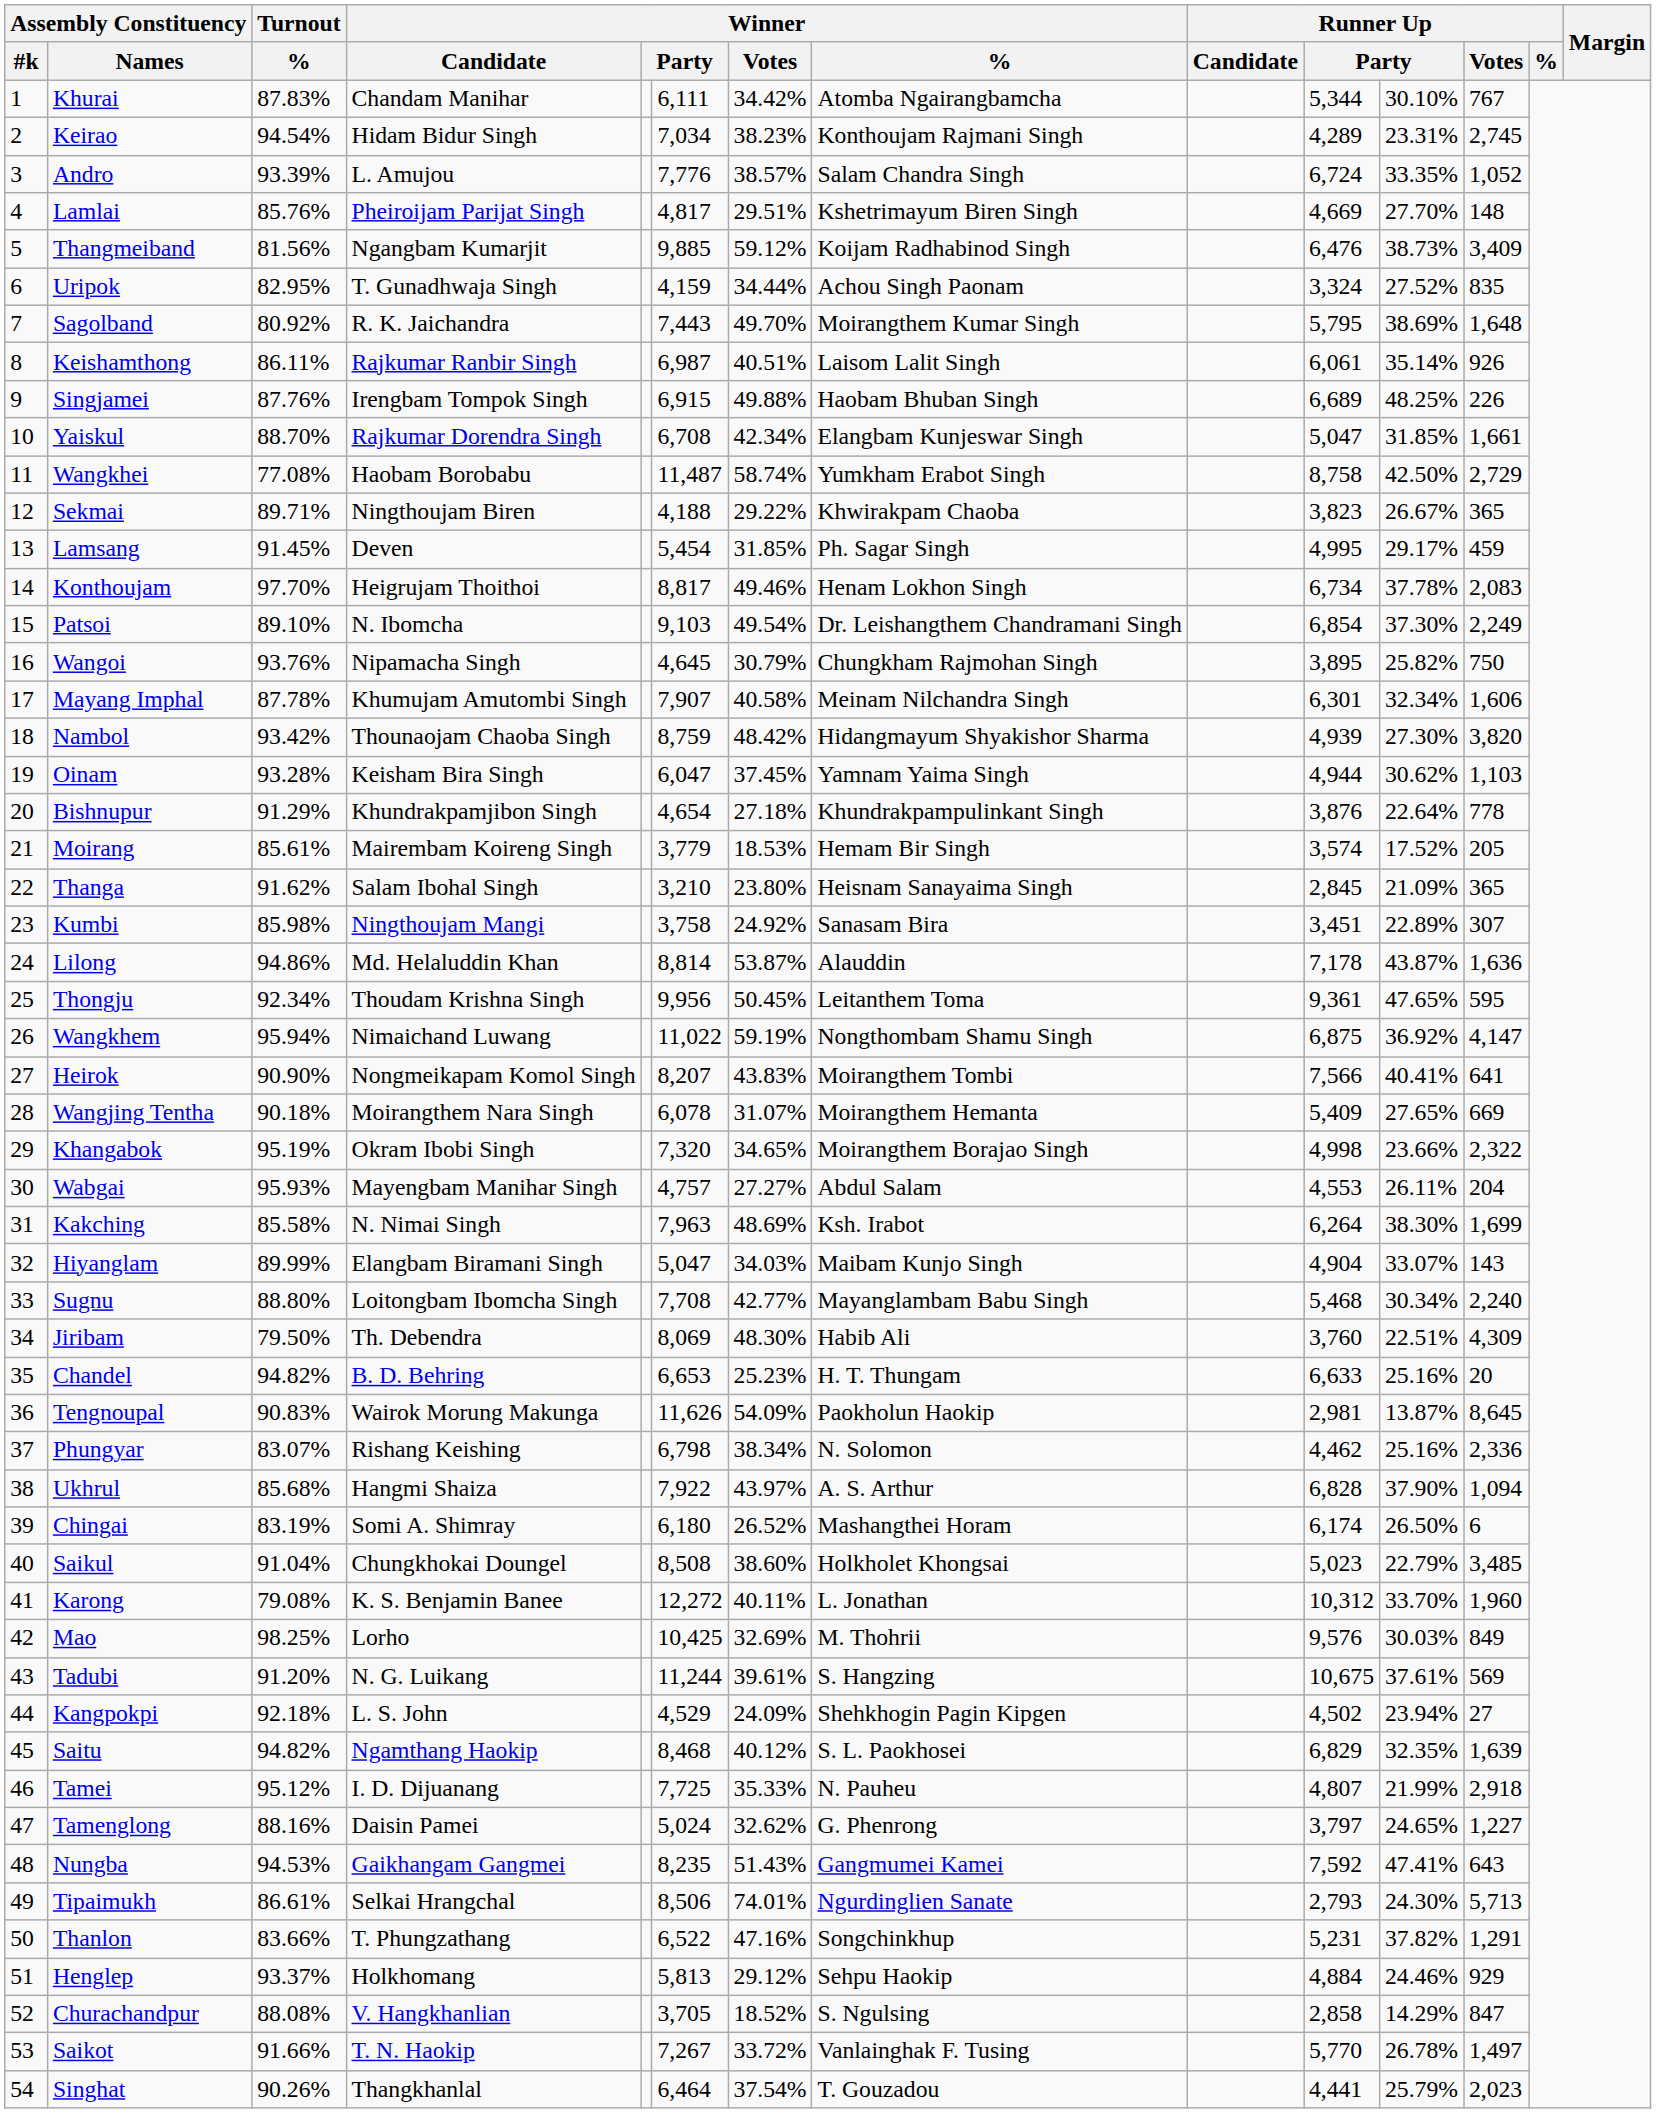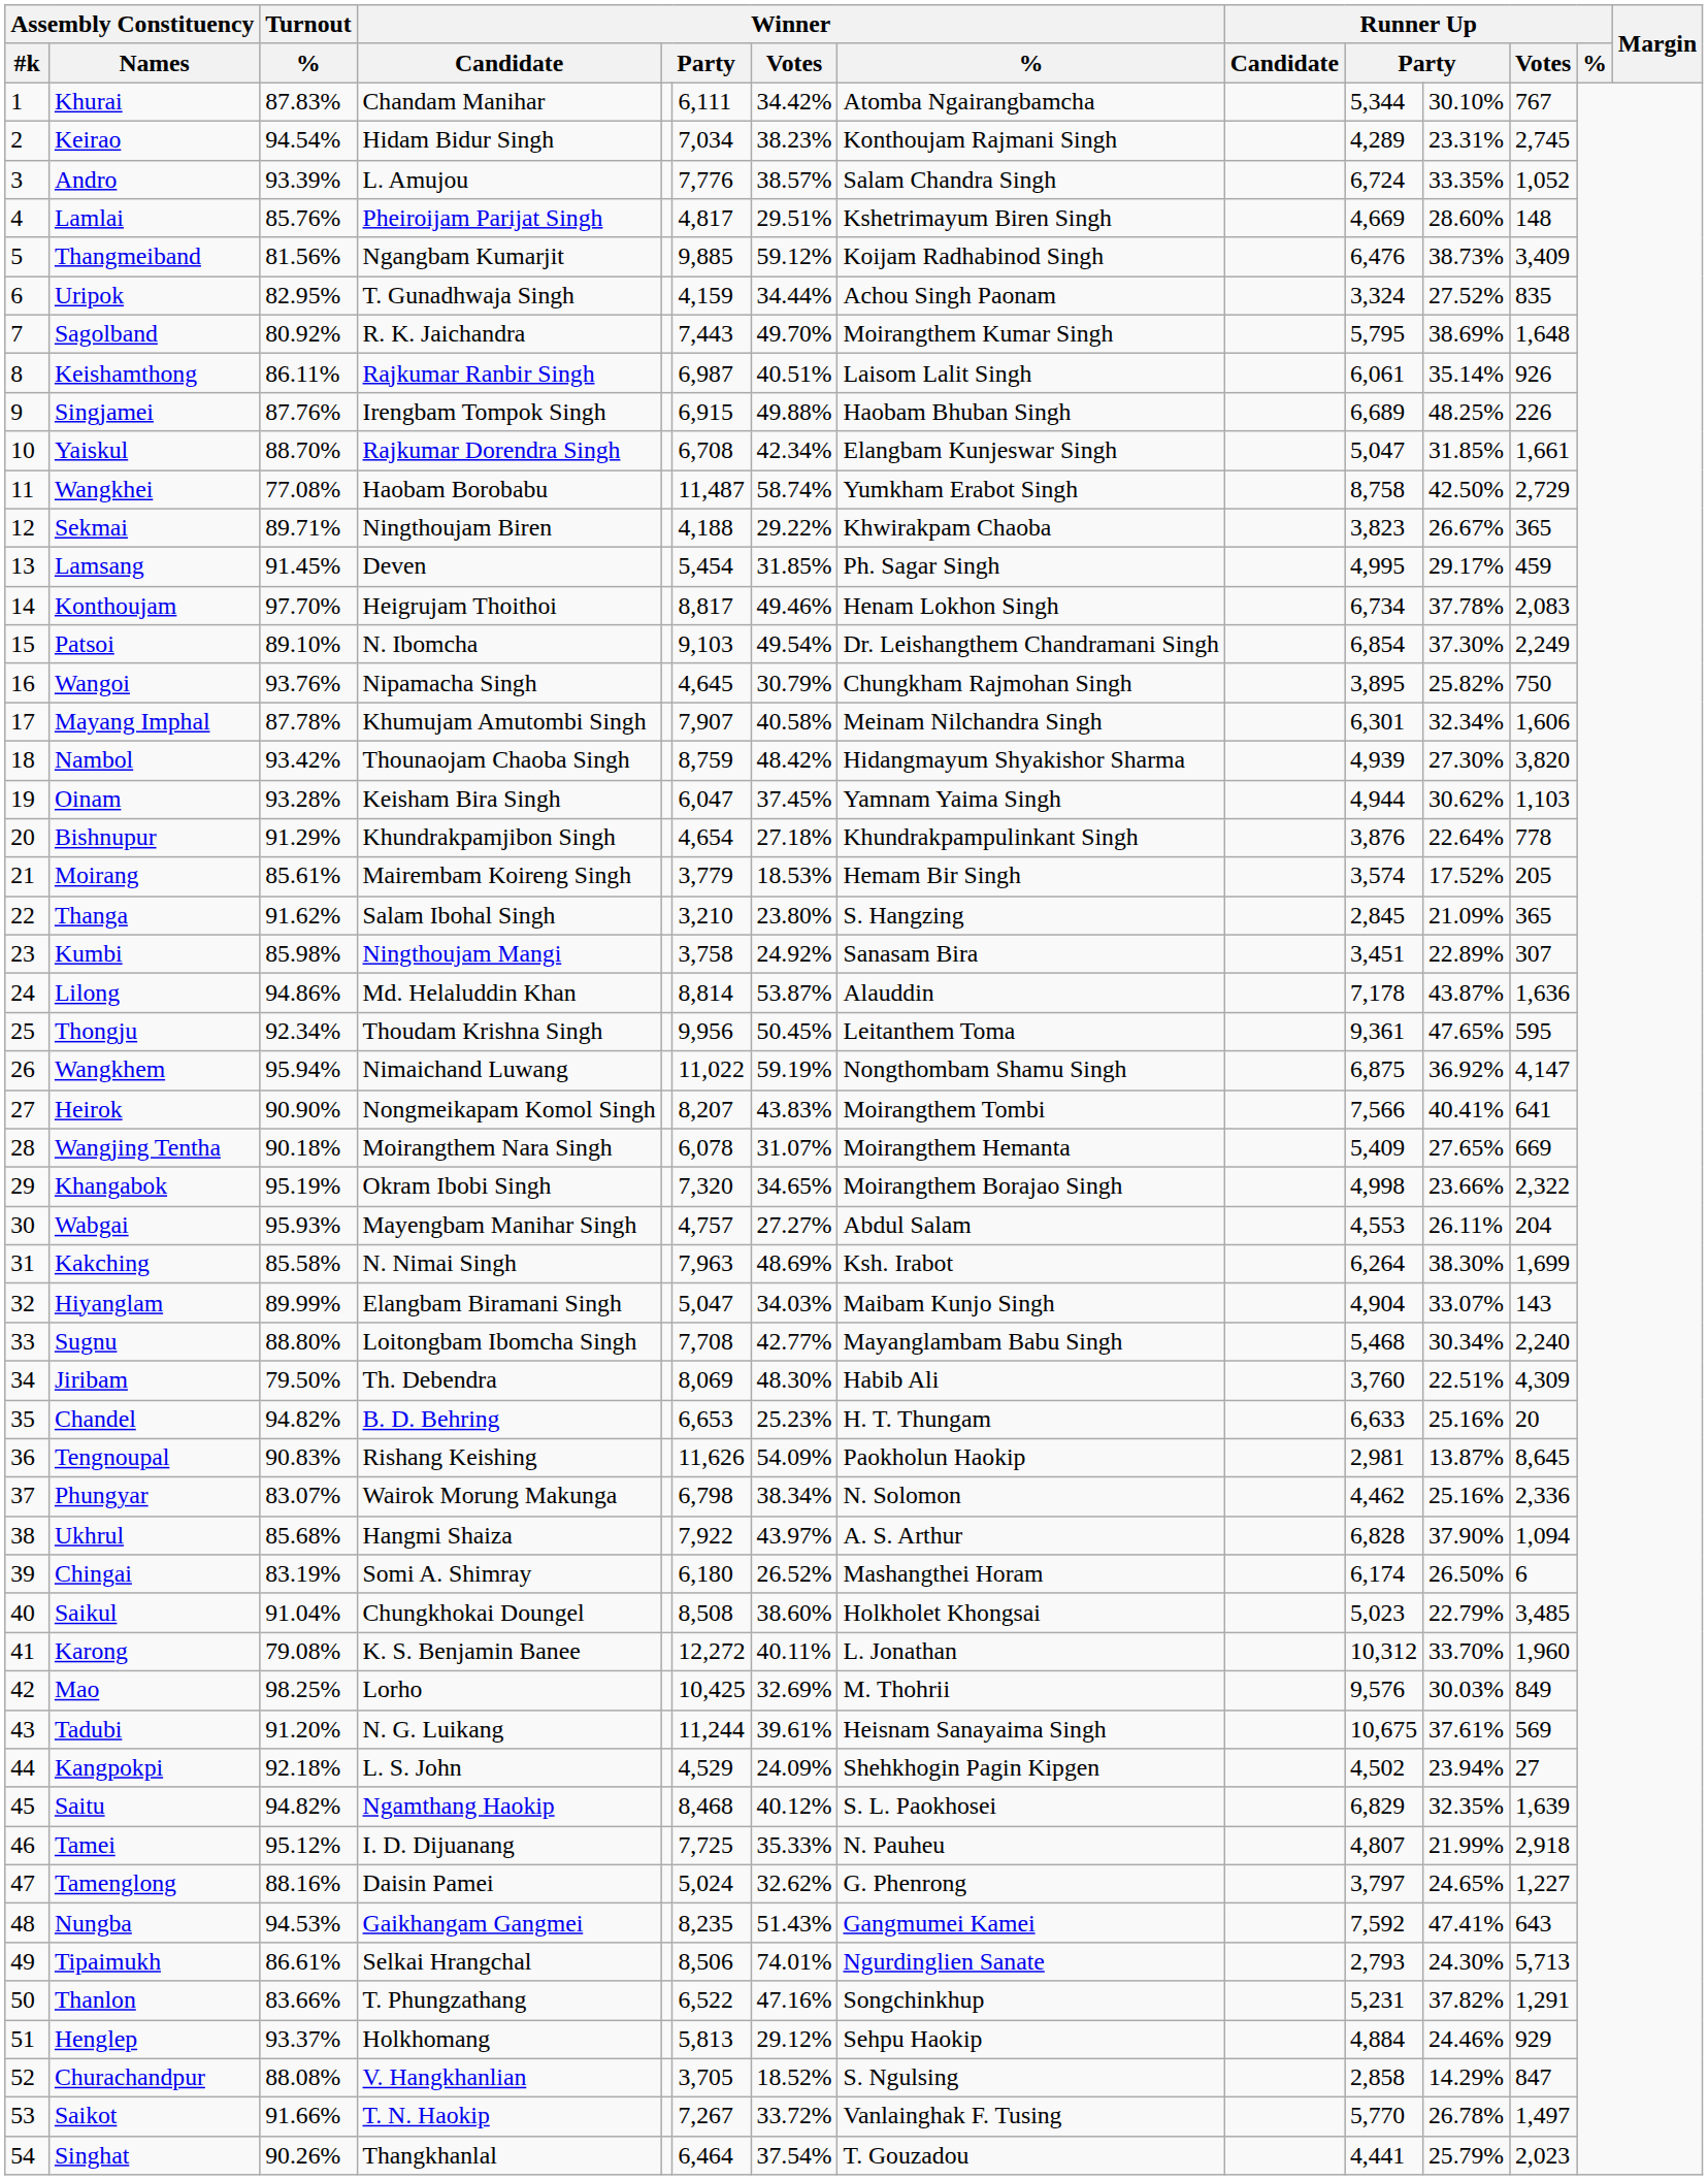Lamlai | column 11: 27.70% -> 28.60%
Thanga | Winner / %: Heisnam Sanayaima Singh -> S. Hangzing
Tengnoupal | Winner / Candidate: Wairok Morung Makunga -> Rishang Keishing
Phungyar | Winner / Candidate: Rishang Keishing -> Wairok Morung Makunga
Tadubi | Winner / %: S. Hangzing -> Heisnam Sanayaima Singh
